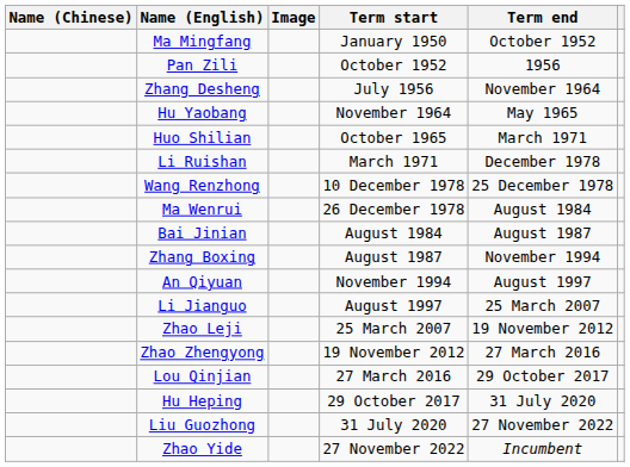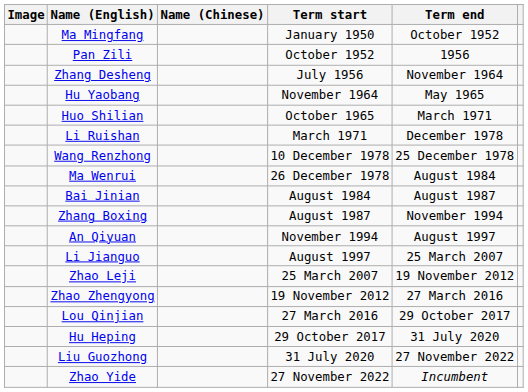columns swapped: Image <-> Name (Chinese)
